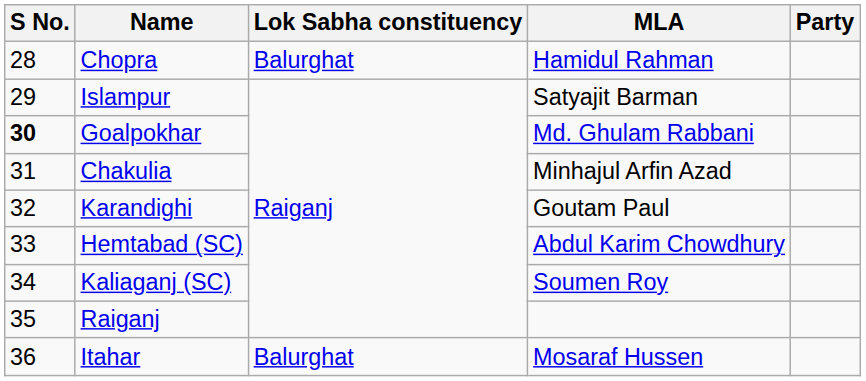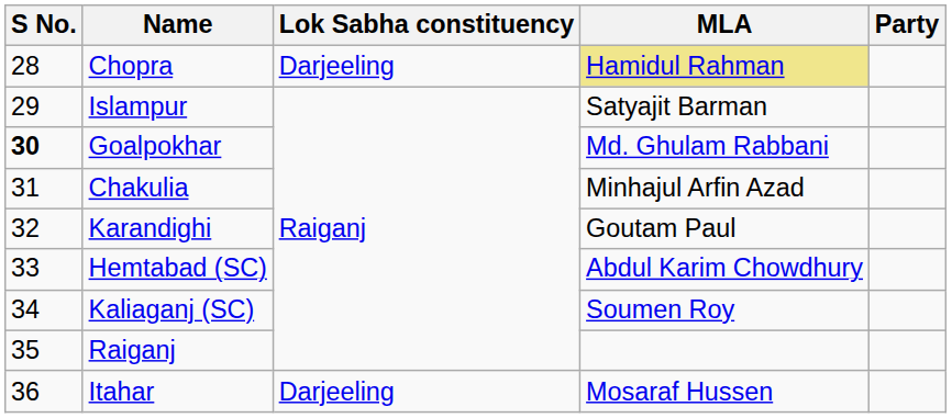Chopra | Lok Sabha constituency: Balurghat -> Darjeeling
Chopra | MLA: no background -> khaki background
Itahar | Lok Sabha constituency: Balurghat -> Darjeeling
